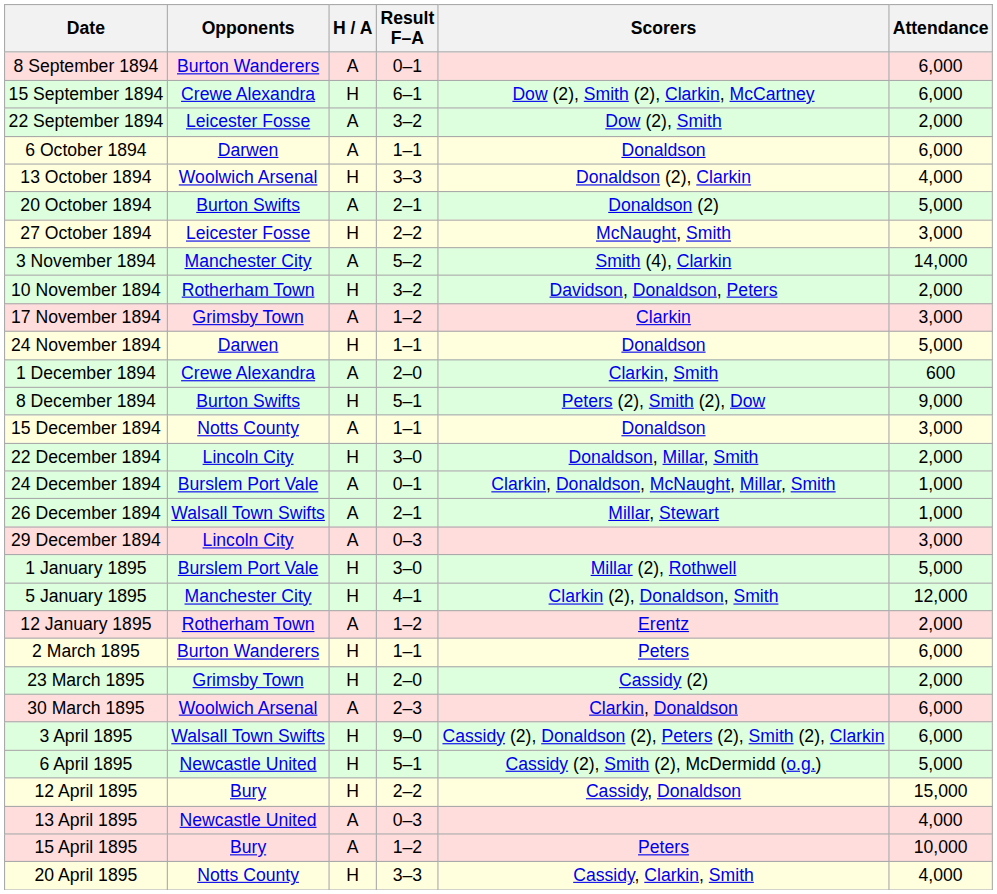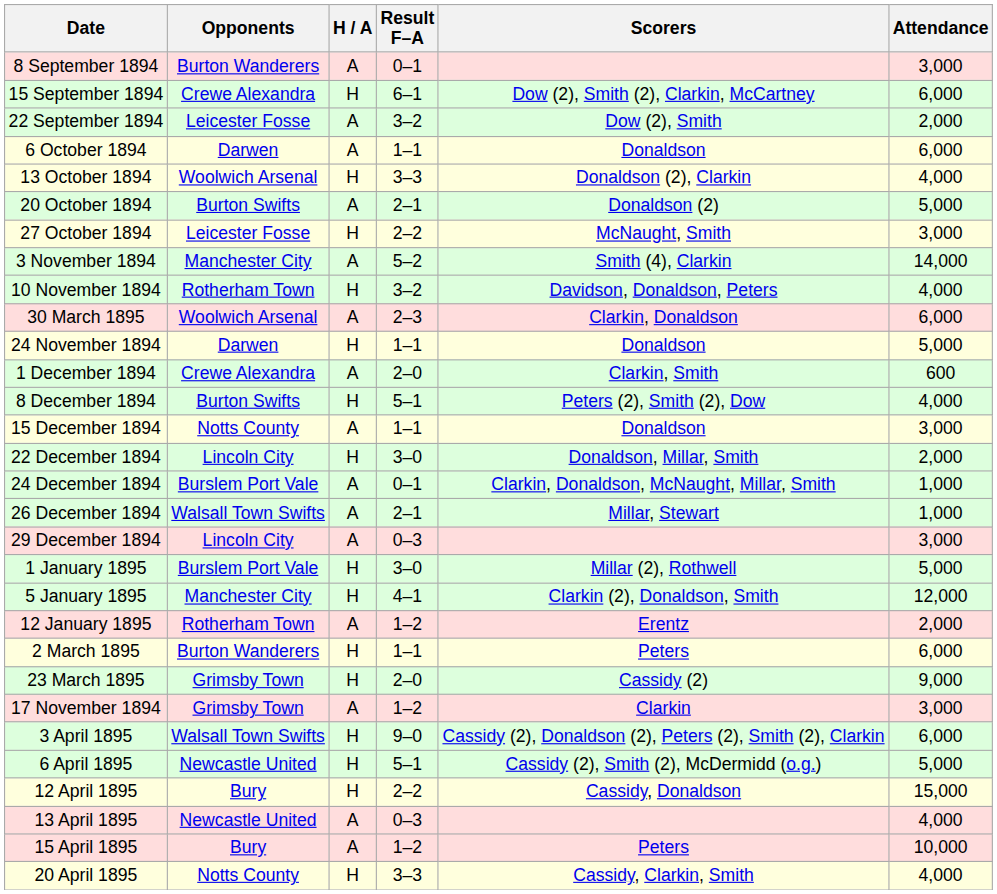8 September 1894 | Attendance: 6,000 -> 3,000
10 November 1894 | Attendance: 2,000 -> 4,000
rows swapped: 17 November 1894 <-> 30 March 1895
8 December 1894 | Attendance: 9,000 -> 4,000
23 March 1895 | Attendance: 2,000 -> 9,000
